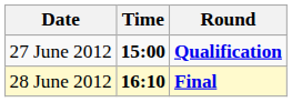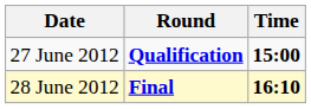columns swapped: Time <-> Round
